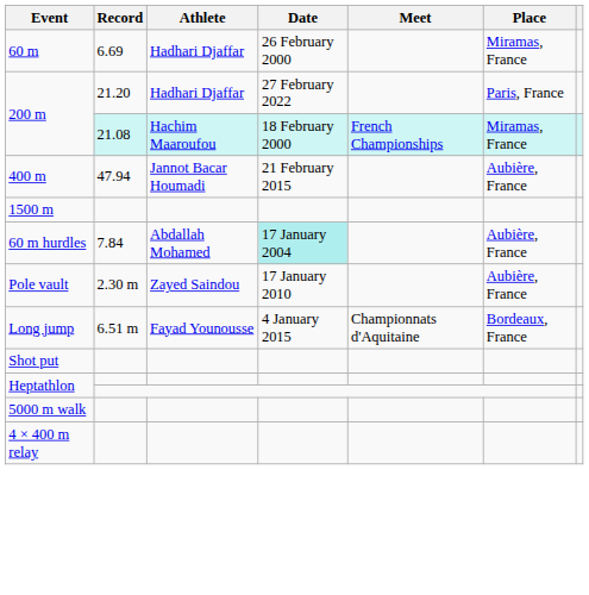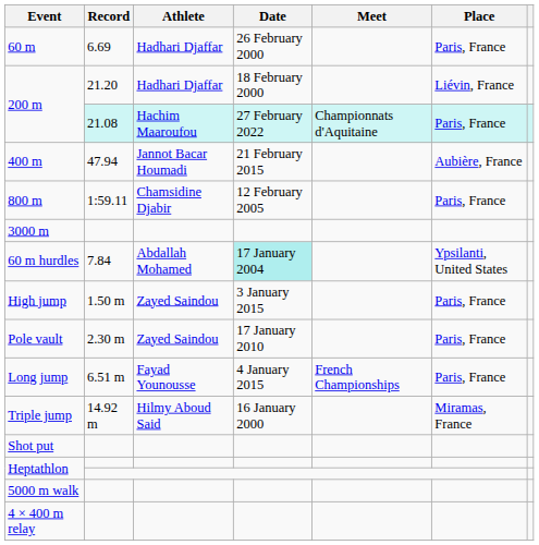60 m | Place: Miramas, France -> Paris, France
200 m / 21.20 | Date: 27 February 2022 -> 18 February 2000
200 m / 21.20 | Place: Paris, France -> Liévin, France
200 m / 21.08 | Date: 18 February 2000 -> 27 February 2022
200 m / 21.08 | Meet: French Championships -> Championnats d'Aquitaine
200 m / 21.08 | Place: Miramas, France -> Paris, France
+ row: 800 m | 1:59.11 | Chamsidine Djabir | 12 February 2005 | Paris, France
- row: 1500 m
+ row: 3000 m
60 m hurdles | Place: Aubière, France -> Ypsilanti, United States
+ row: High jump | 1.50 m | Zayed Saindou | 3 January 2015 | Paris, France
Pole vault | Place: Aubière, France -> Paris, France
Long jump | Meet: Championnats d'Aquitaine -> French Championships
Long jump | Place: Bordeaux, France -> Paris, France
+ row: Triple jump | 14.92 m | Hilmy Aboud Said | 16 January 2000 | Miramas, France
